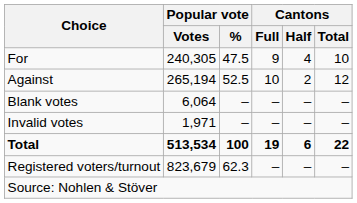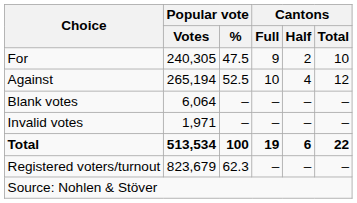For | Cantons / Half: 4 -> 2
Against | Cantons / Half: 2 -> 4
